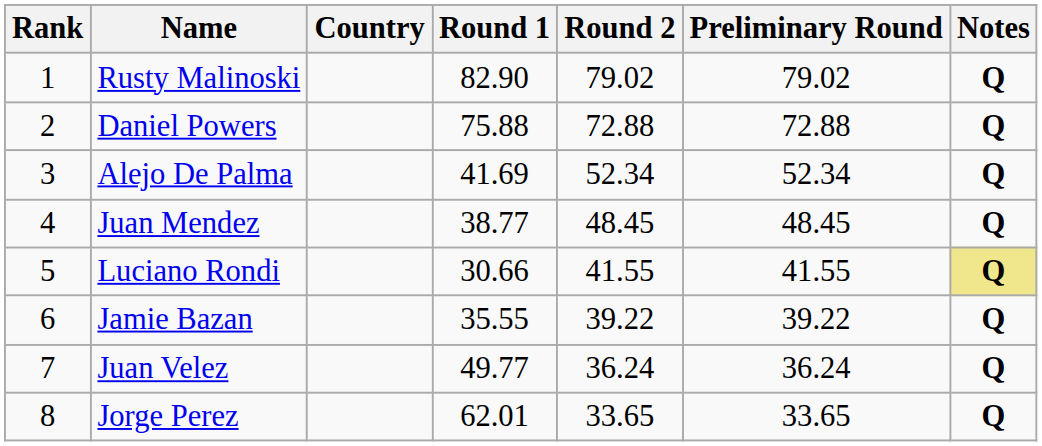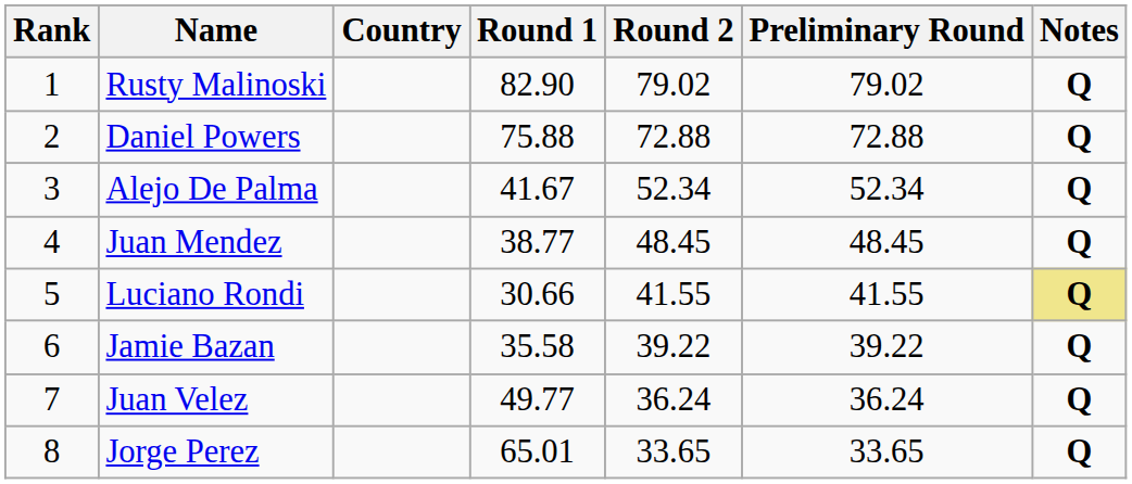Alejo De Palma | Round 1: 41.69 -> 41.67
Jamie Bazan | Round 1: 35.55 -> 35.58
Jorge Perez | Round 1: 62.01 -> 65.01
